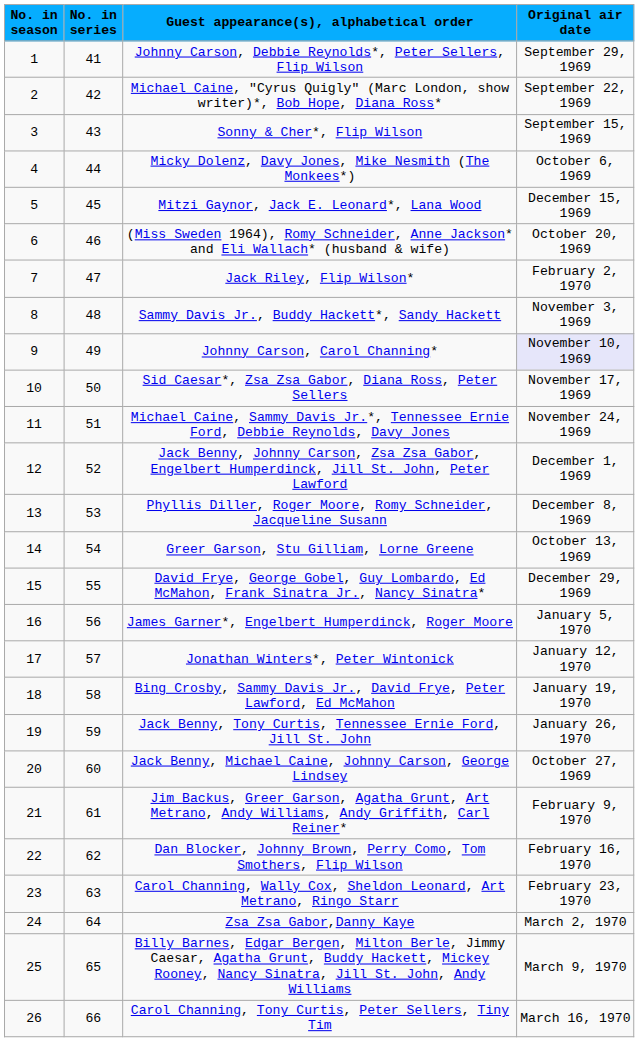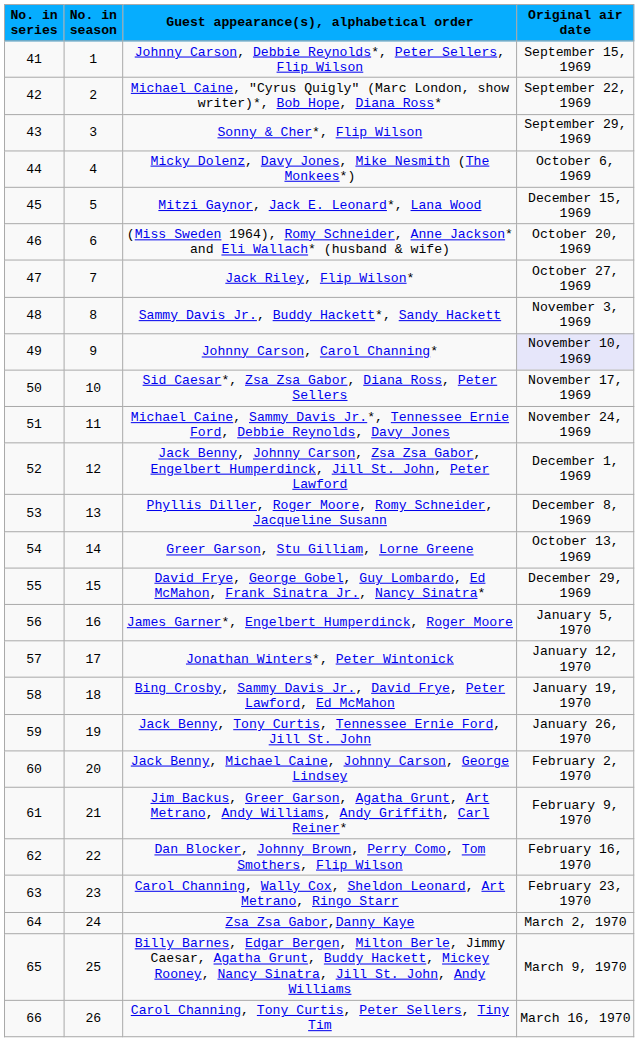columns swapped: No. in series <-> No. in season
Johnny Carson, Debbie Reynolds*, Peter Sellers, Flip Wilson | Original air date: September 29, 1969 -> September 15, 1969
Sonny & Cher*, Flip Wilson | Original air date: September 15, 1969 -> September 29, 1969
Jack Riley, Flip Wilson* | Original air date: February 2, 1970 -> October 27, 1969
Jack Benny, Michael Caine, Johnny Carson, George Lindsey | Original air date: October 27, 1969 -> February 2, 1970
